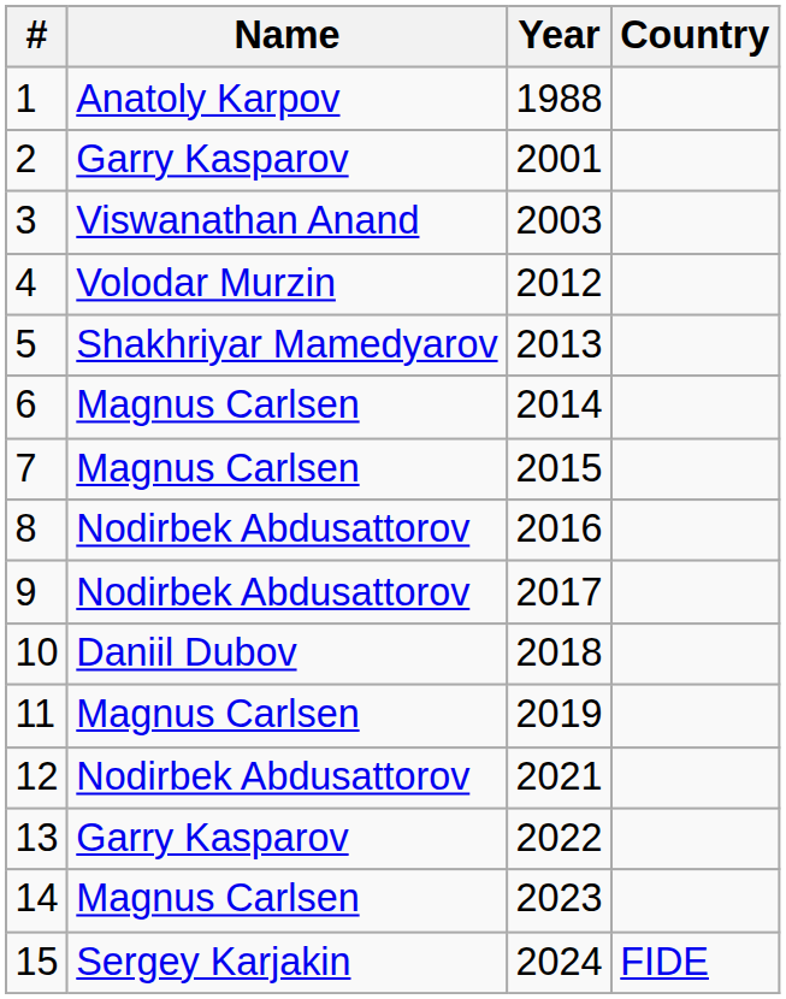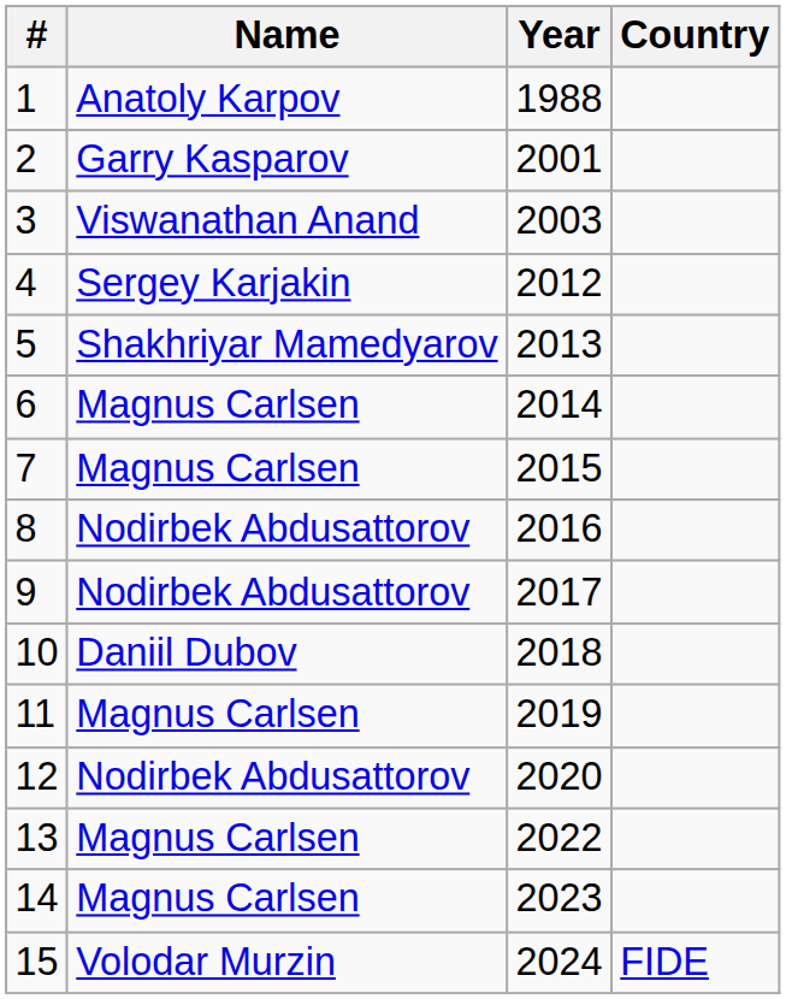4 | Name: Volodar Murzin -> Sergey Karjakin
12 | Year: 2021 -> 2020
13 | Name: Garry Kasparov -> Magnus Carlsen
15 | Name: Sergey Karjakin -> Volodar Murzin
